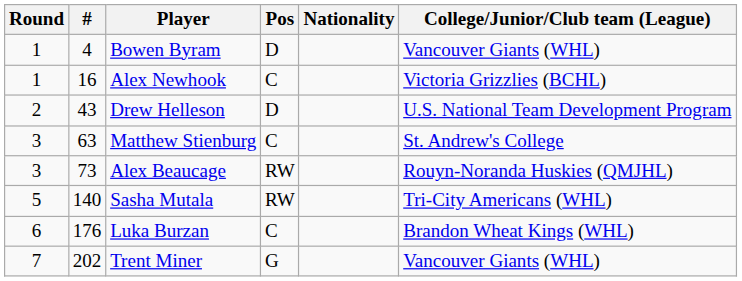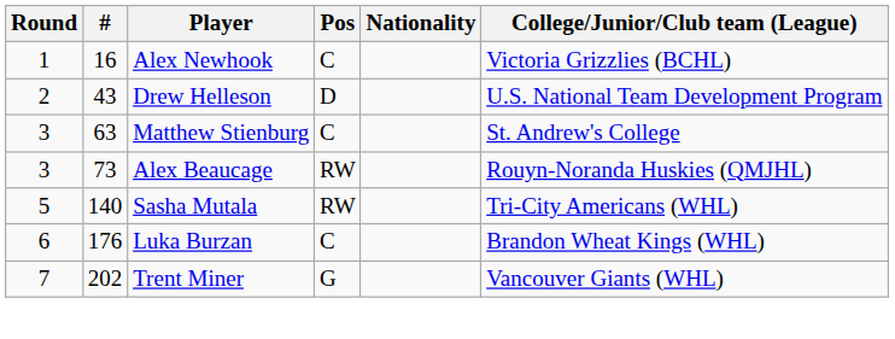- row: 1 | 4 | Bowen Byram | D | Vancouver Giants (WHL)
